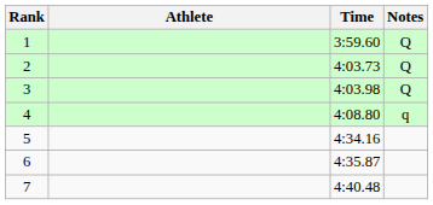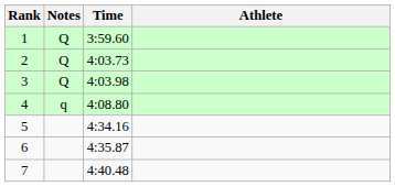columns swapped: Athlete <-> Notes
